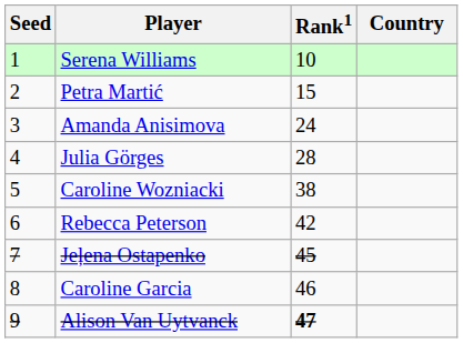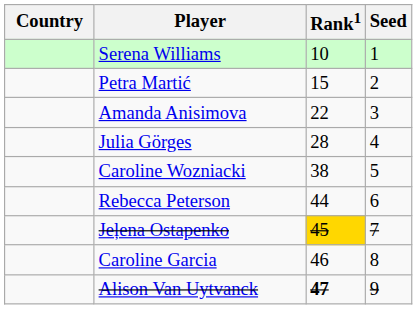columns swapped: Country <-> Seed
Amanda Anisimova | Rank1: 24 -> 22
Rebecca Peterson | Rank1: 42 -> 44
Jeļena Ostapenko | Rank1: no background -> gold background
